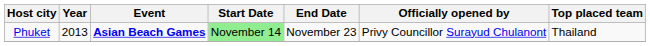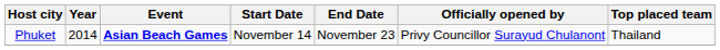Phuket | Year: 2013 -> 2014
Phuket | Start Date: lightgreen background -> no background
